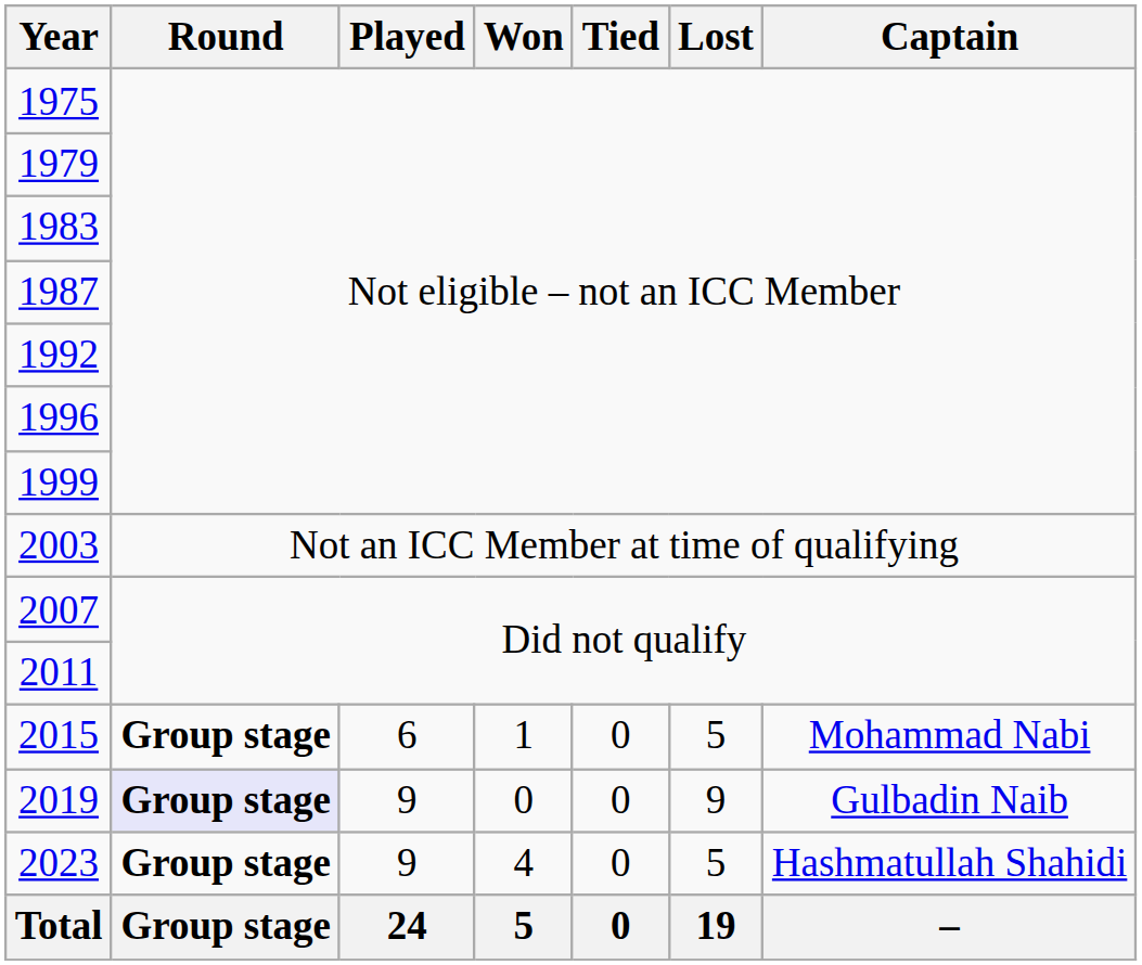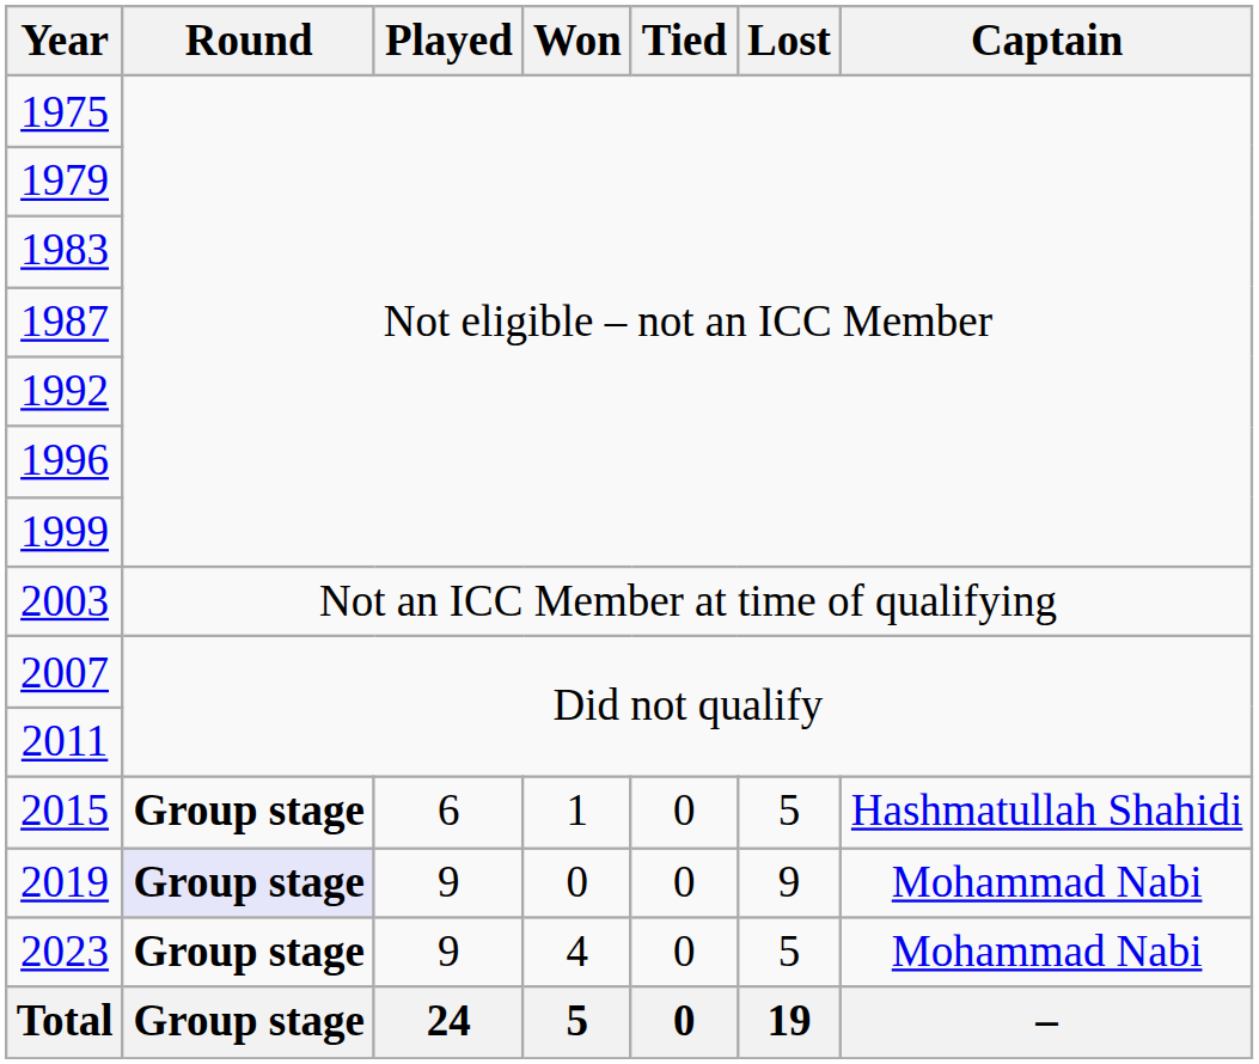2015 | Captain: Mohammad Nabi -> Hashmatullah Shahidi
2019 | Captain: Gulbadin Naib -> Mohammad Nabi
2023 | Captain: Hashmatullah Shahidi -> Mohammad Nabi
